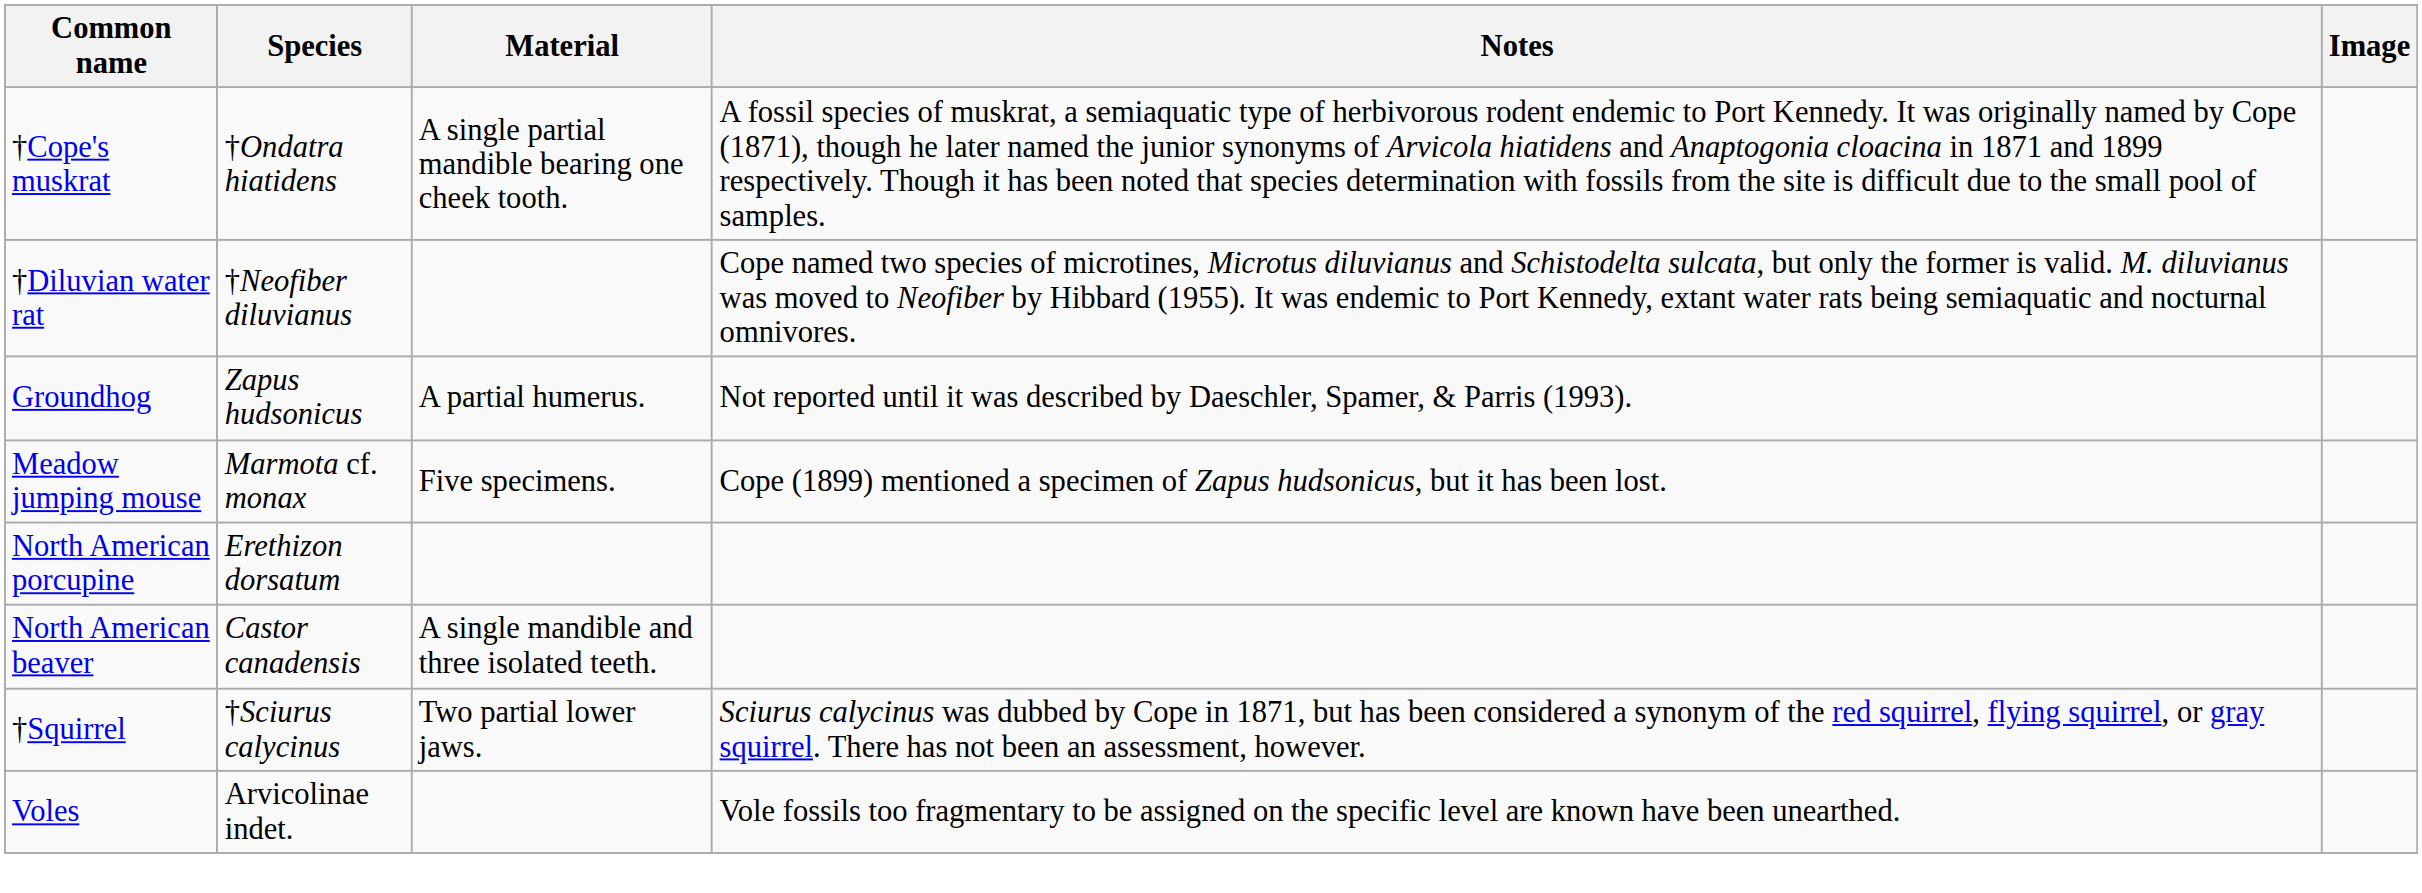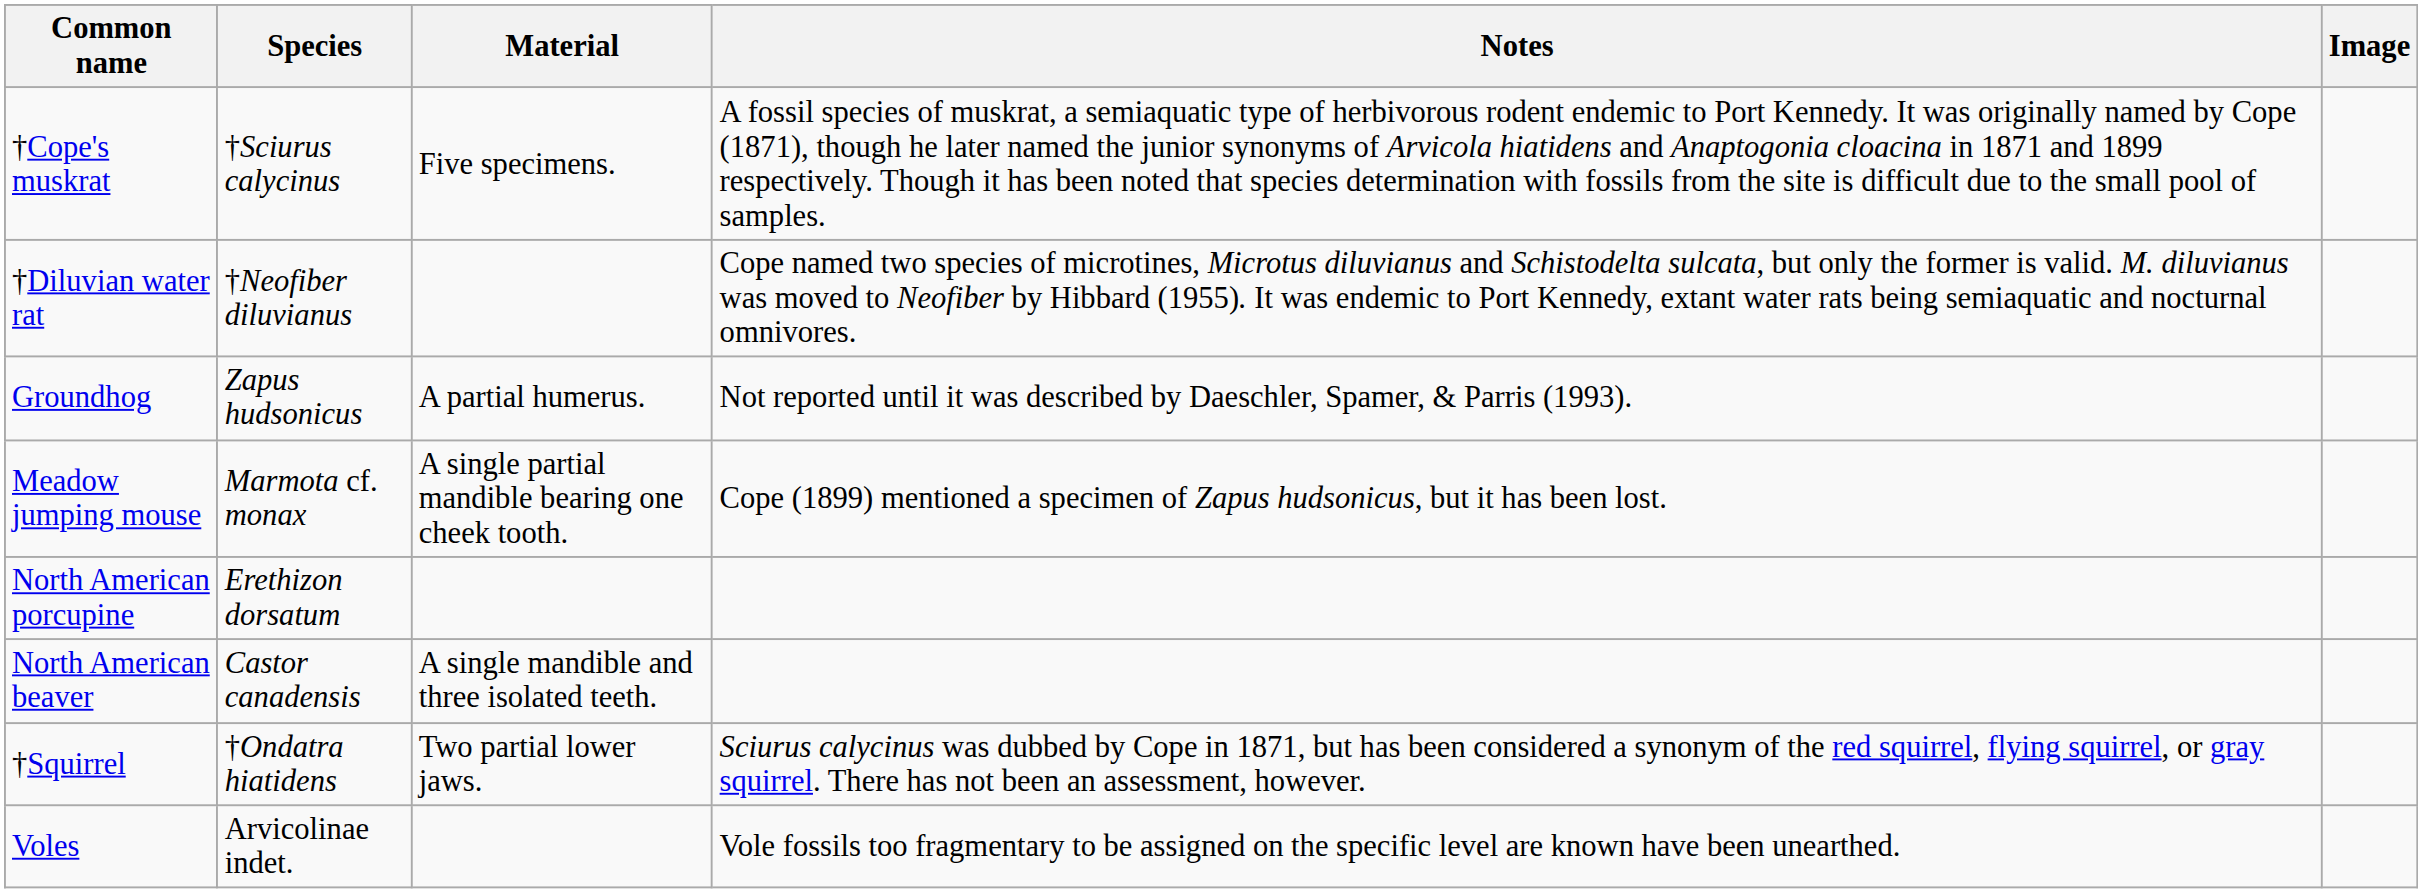†Cope's muskrat | Species: †Ondatra hiatidens -> †Sciurus calycinus
†Cope's muskrat | Material: A single partial mandible bearing one cheek tooth. -> Five specimens.
Meadow jumping mouse | Material: Five specimens. -> A single partial mandible bearing one cheek tooth.
†Squirrel | Species: †Sciurus calycinus -> †Ondatra hiatidens
